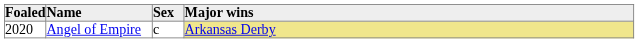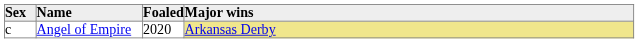columns swapped: Foaled <-> Sex
